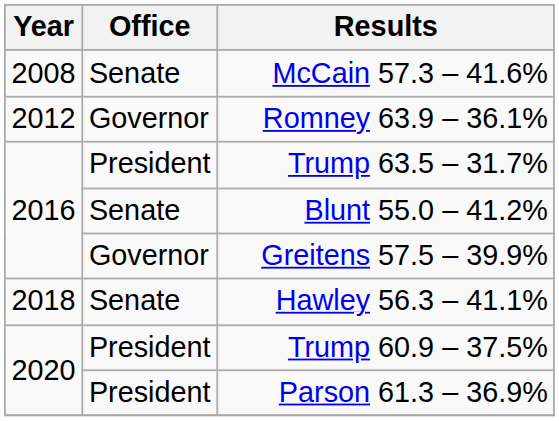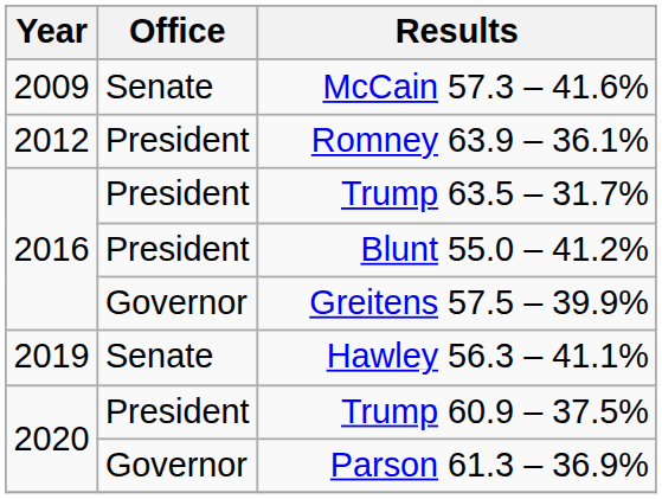McCain 57.3 – 41.6% | Year: 2008 -> 2009
Romney 63.9 – 36.1% | Office: Governor -> President
Blunt 55.0 – 41.2% | Office: Senate -> President
Hawley 56.3 – 41.1% | Year: 2018 -> 2019
Parson 61.3 – 36.9% | Office: President -> Governor
